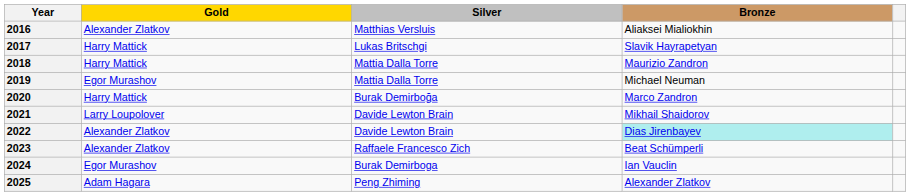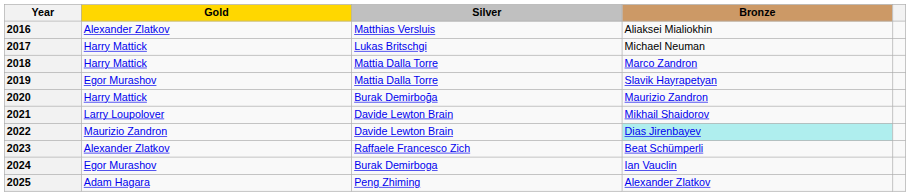2017 | Bronze: Slavik Hayrapetyan -> Michael Neuman
2018 | Bronze: Maurizio Zandron -> Marco Zandron
2019 | Bronze: Michael Neuman -> Slavik Hayrapetyan
2020 | Bronze: Marco Zandron -> Maurizio Zandron
2022 | Gold: Alexander Zlatkov -> Maurizio Zandron
